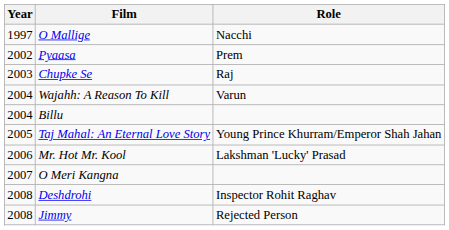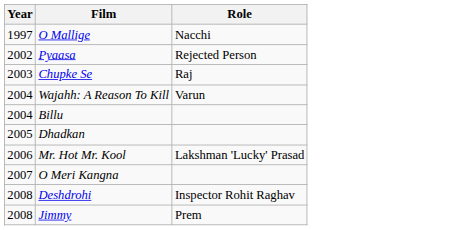Pyaasa | Role: Prem -> Rejected Person
- row: 2005 | Taj Mahal: An Eternal Love Story | Young Prince Khurram/Emperor Shah Jahan
+ row: 2005 | Dhadkan
Jimmy | Role: Rejected Person -> Prem
